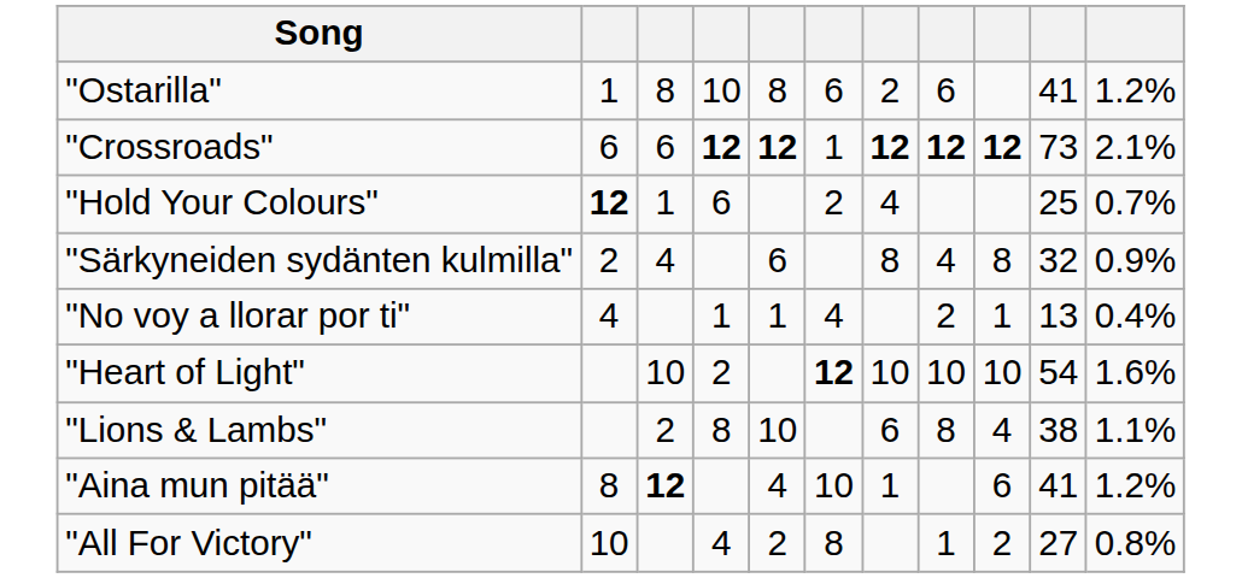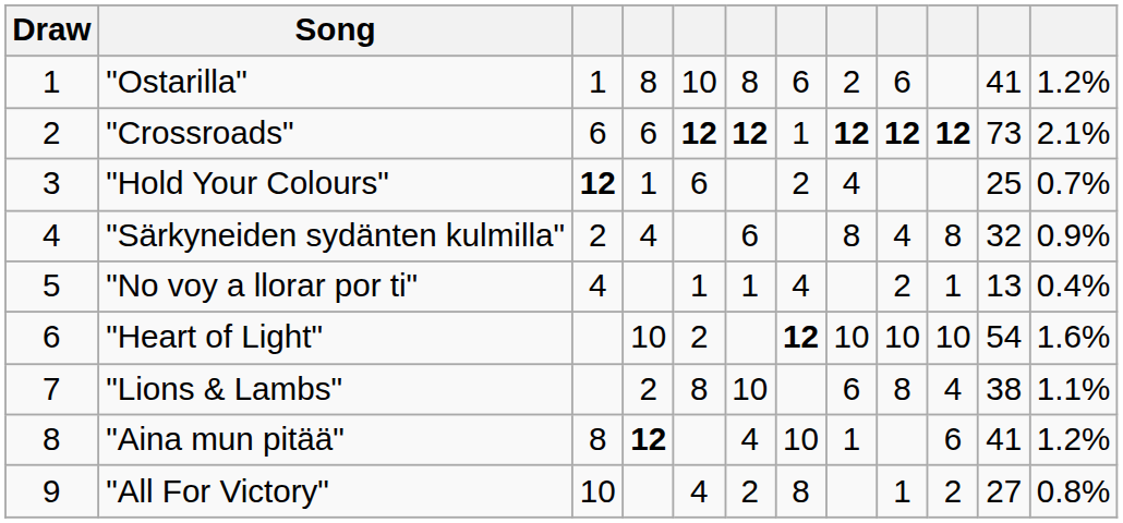+ column: Draw | 1 | 2 | 3 | 4 | 5 | 6 | 7 | 8 | 9
